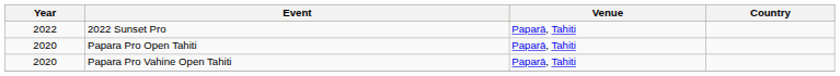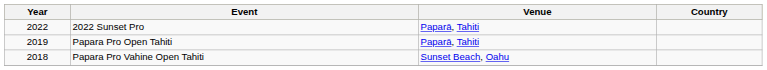Papara Pro Open Tahiti | Year: 2020 -> 2019
Papara Pro Vahine Open Tahiti | Year: 2020 -> 2018
Papara Pro Vahine Open Tahiti | Venue: Paparā, Tahiti -> Sunset Beach, Oahu
